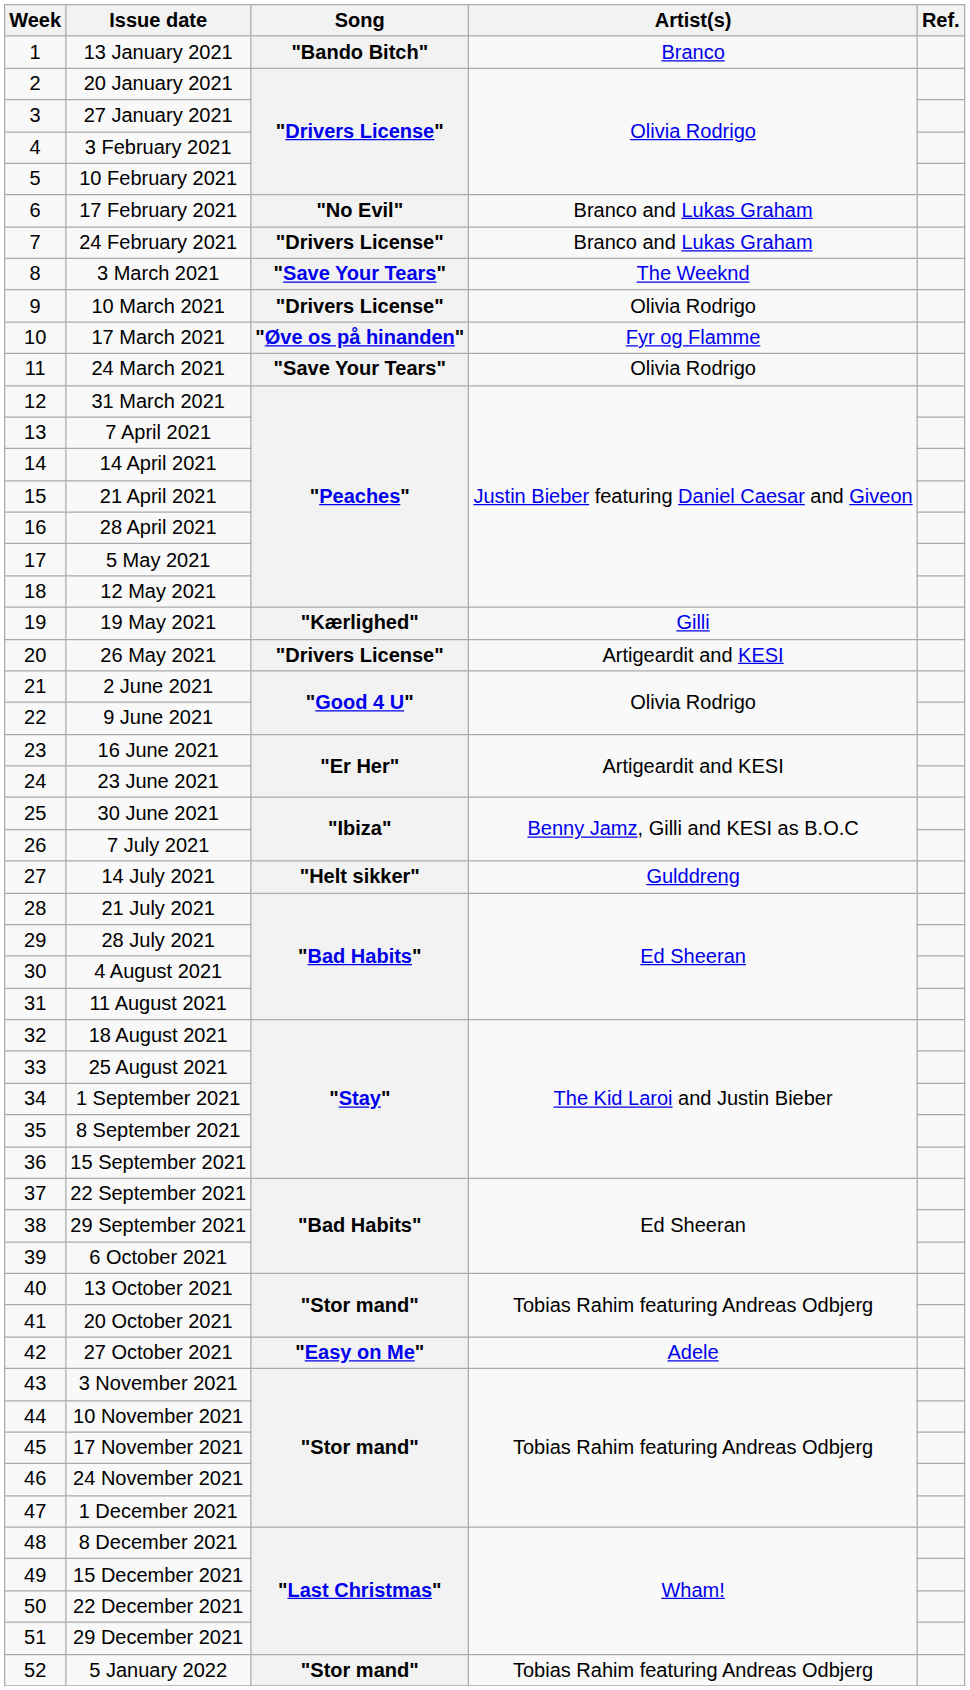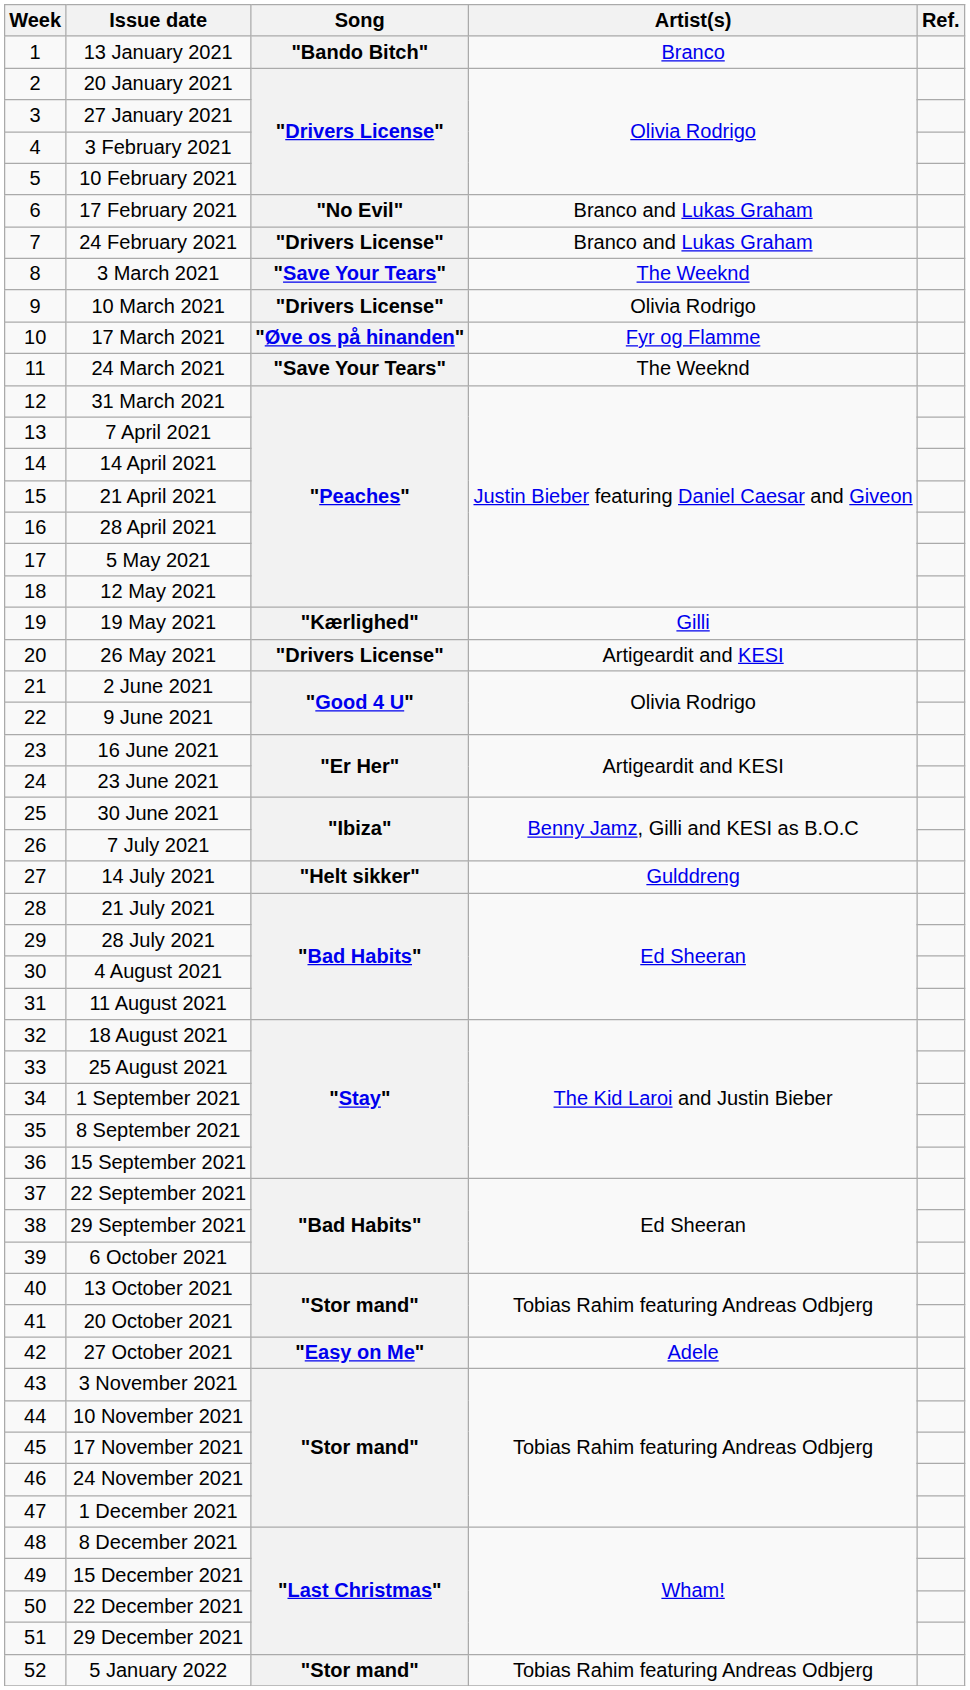24 March 2021 | Artist(s): Olivia Rodrigo -> The Weeknd
